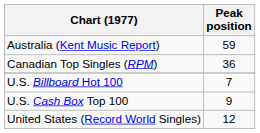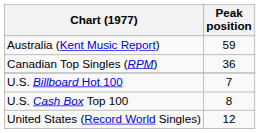U.S. Cash Box Top 100 | Peak position: 9 -> 8
